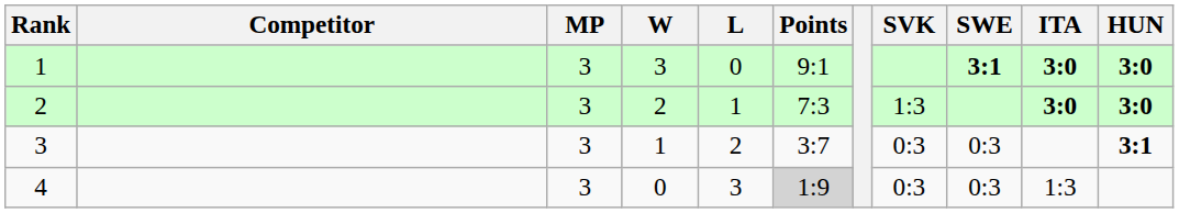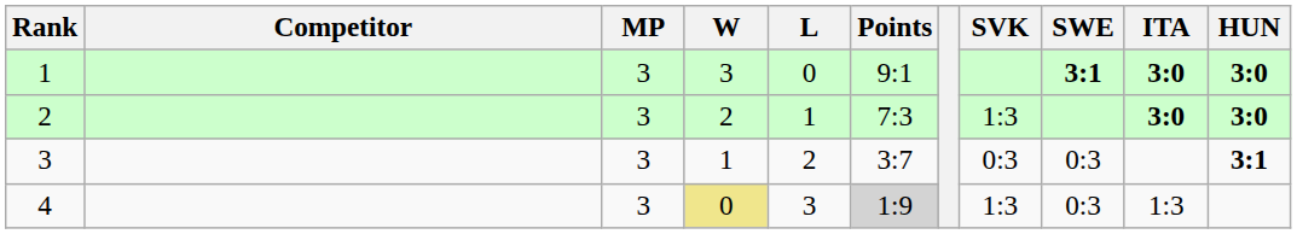4 | W: no background -> khaki background
4 | SVK: 0:3 -> 1:3
